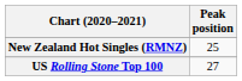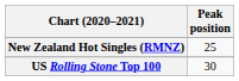US Rolling Stone Top 100 | Peak position: 27 -> 30
